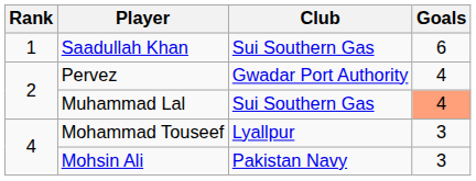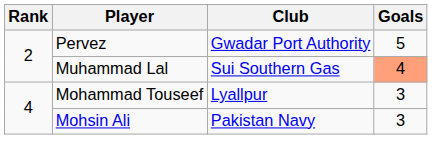- row: 1 | Saadullah Khan | Sui Southern Gas | 6
Pervez | Goals: 4 -> 5
